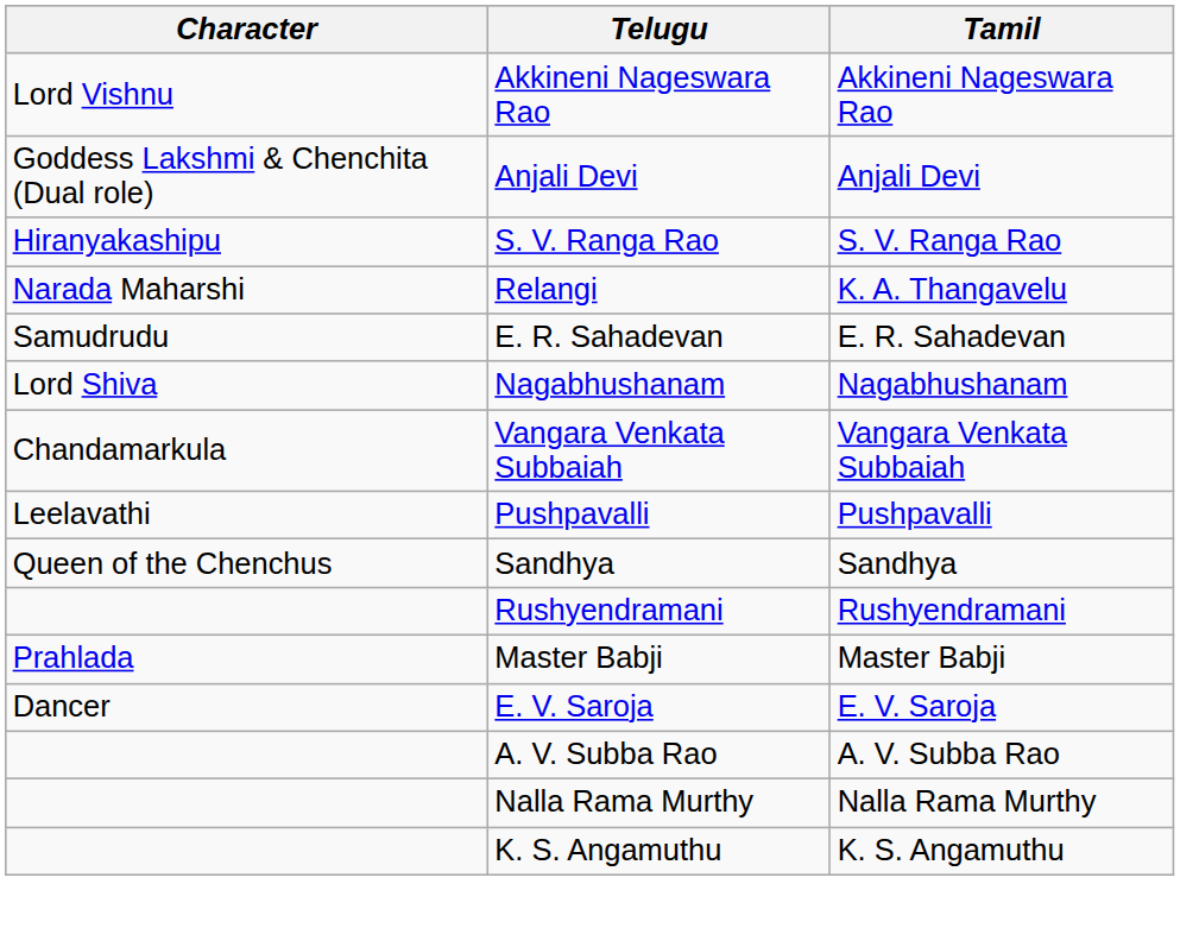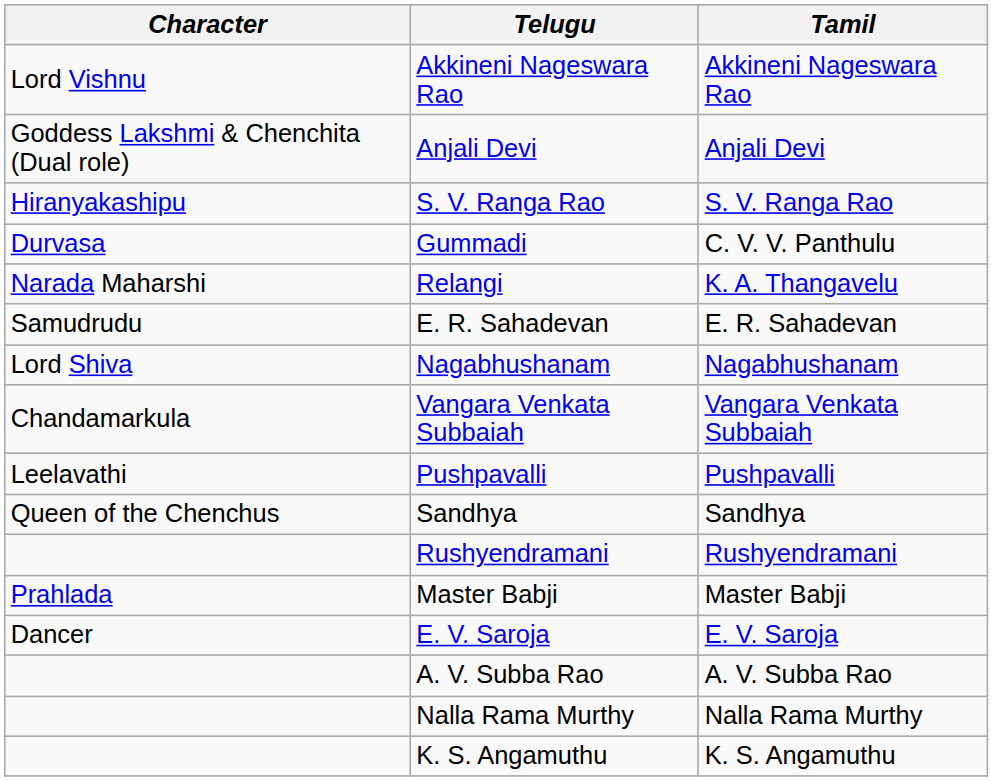+ row: Durvasa | Gummadi | C. V. V. Panthulu
